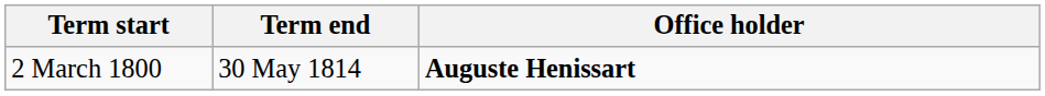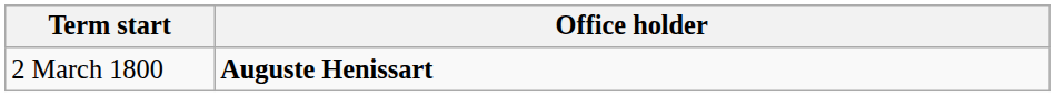- column: Term end | 30 May 1814
